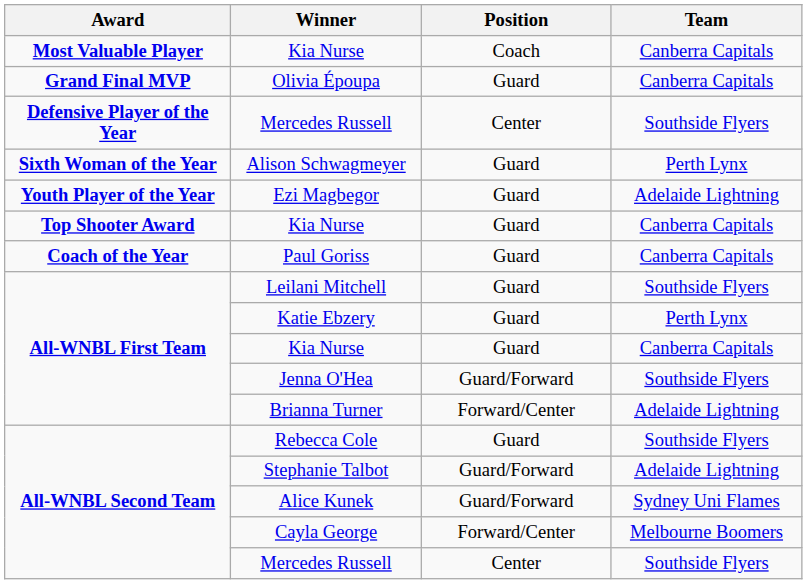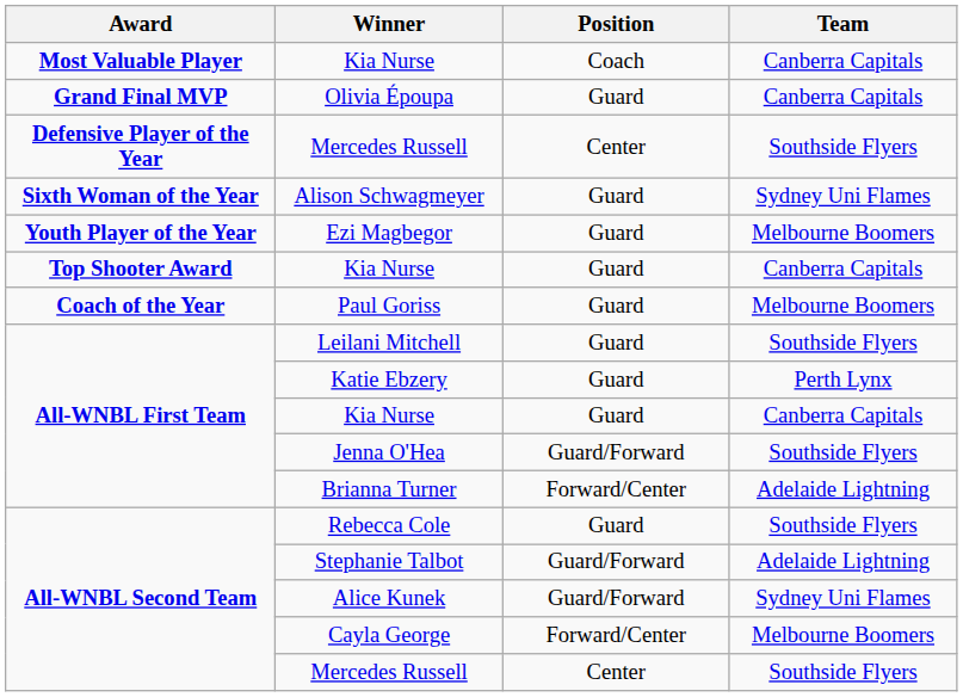Alison Schwagmeyer | Team: Perth Lynx -> Sydney Uni Flames
Ezi Magbegor | Team: Adelaide Lightning -> Melbourne Boomers
Paul Goriss | Team: Canberra Capitals -> Melbourne Boomers
